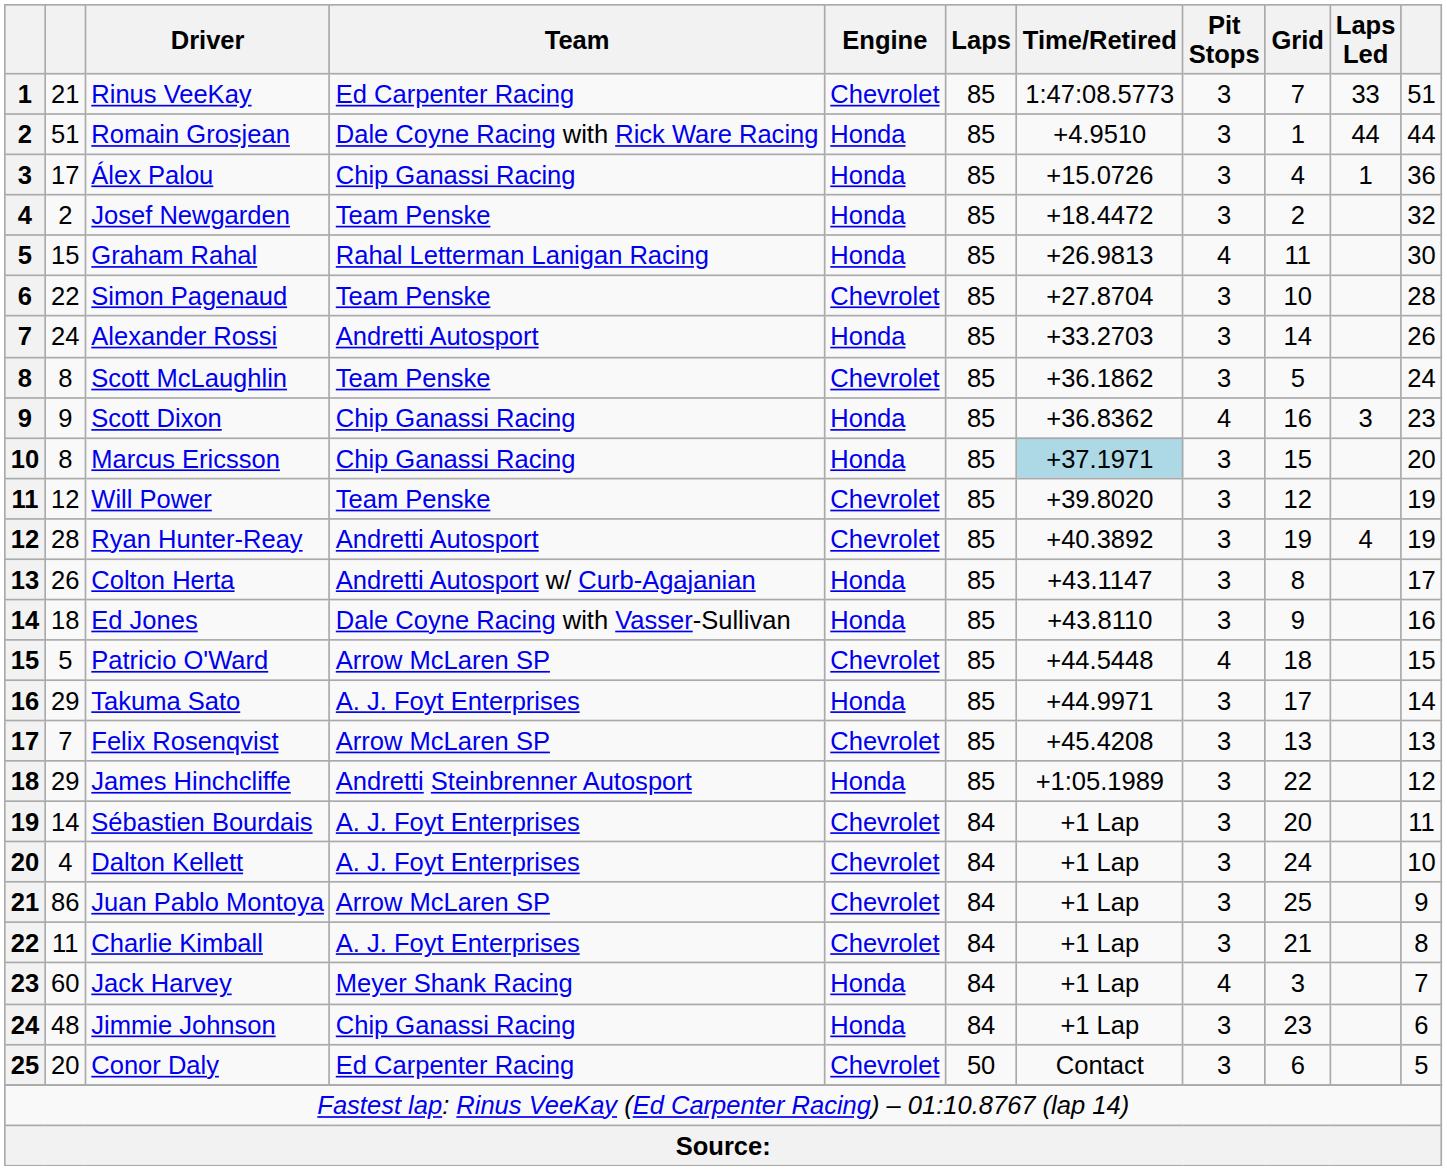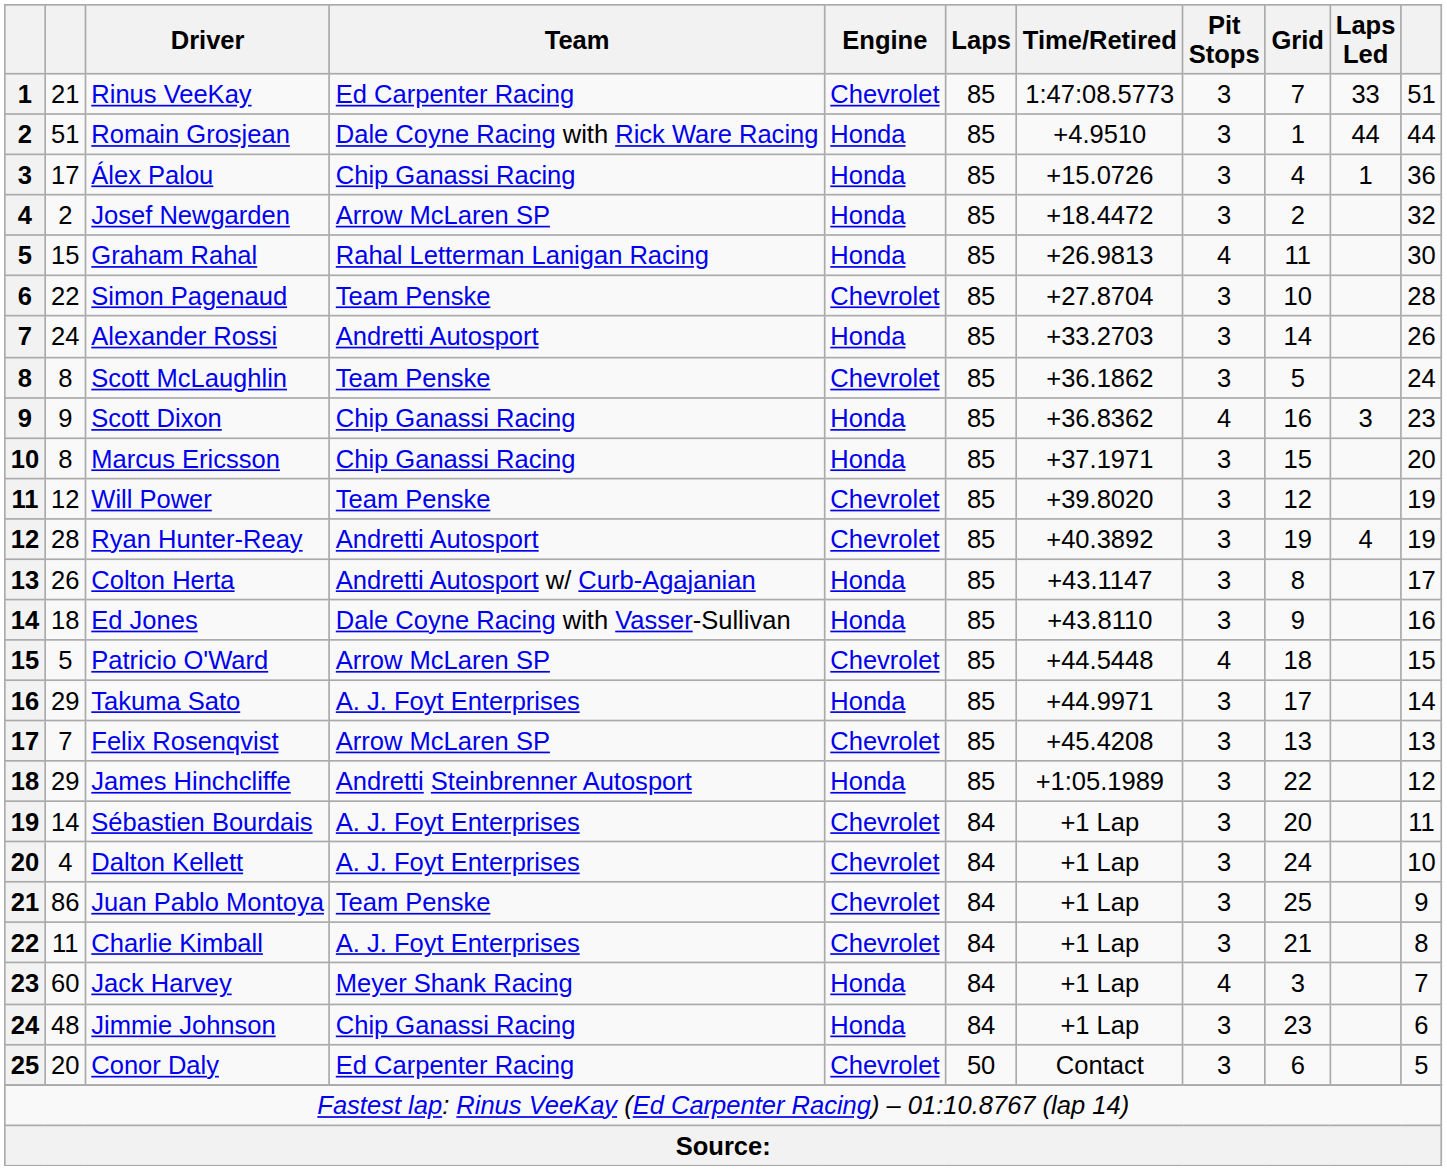Josef Newgarden | Team: Team Penske -> Arrow McLaren SP
Marcus Ericsson | Time/Retired: lightblue background -> no background
Juan Pablo Montoya | Team: Arrow McLaren SP -> Team Penske
